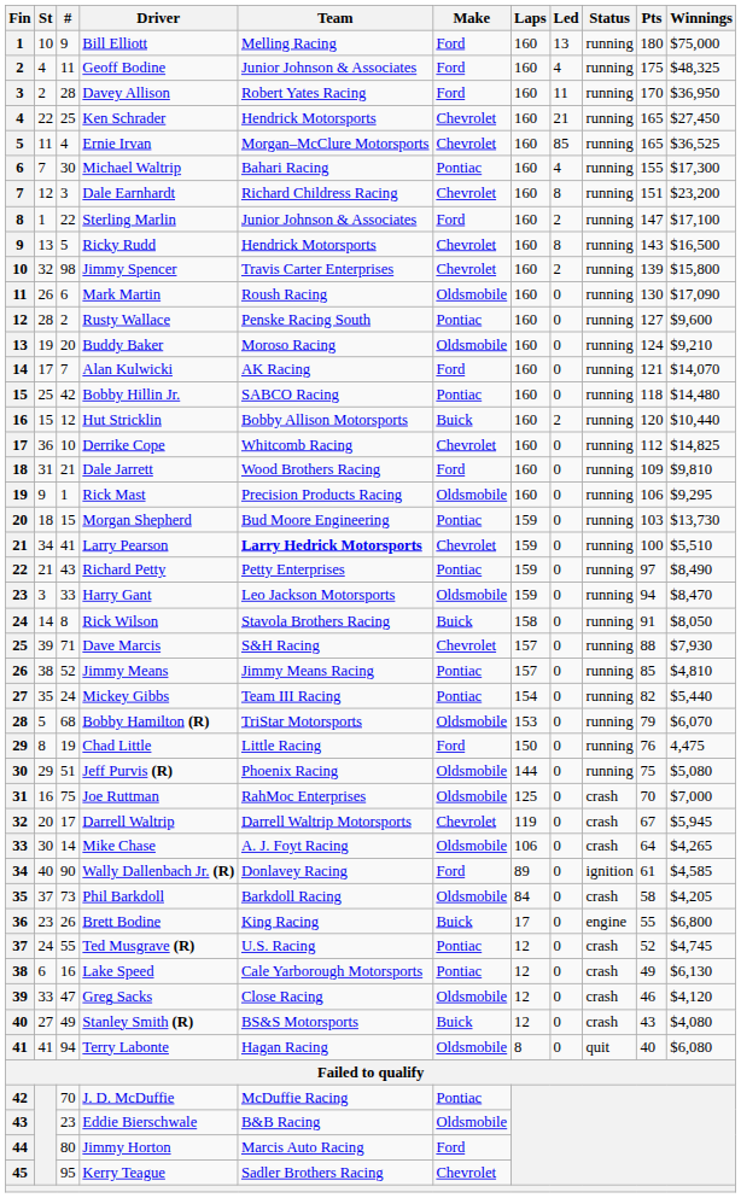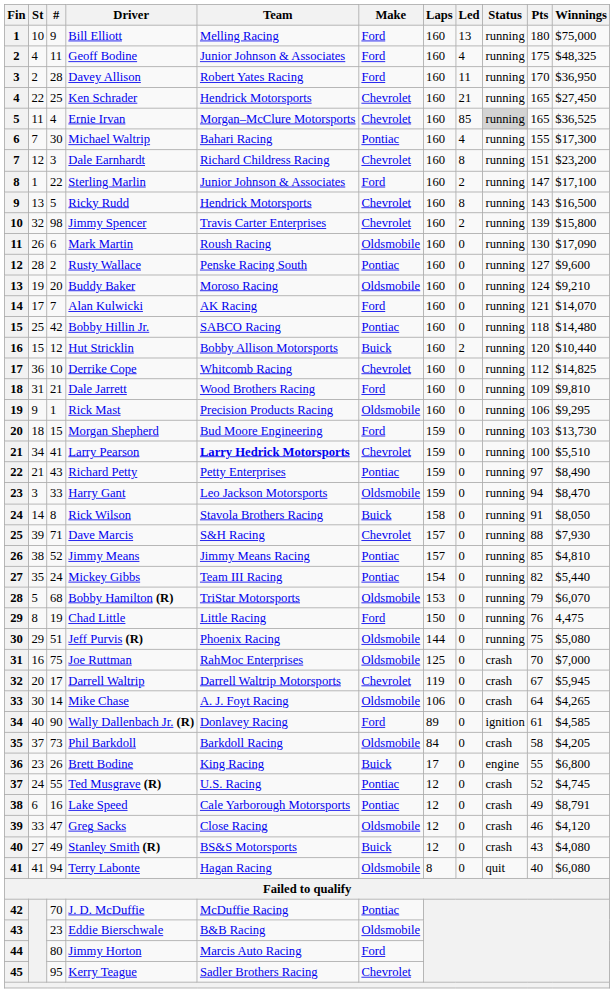Ernie Irvan | Status: no background -> lightgrey background
Morgan Shepherd | Make: Pontiac -> Ford
Lake Speed | Winnings: $6,130 -> $8,791
